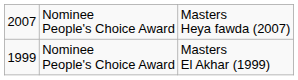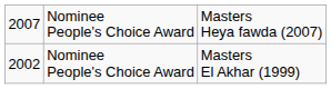Nominee People's Choice Award / Masters El Akhar (1999) | column 1: 1999 -> 2002
